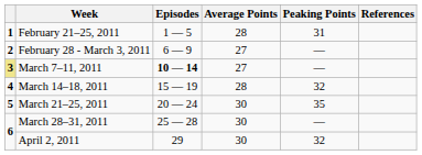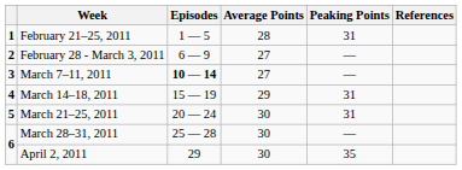March 7–11, 2011 | column 1: khaki background -> no background
March 14–18, 2011 | Average Points: 28 -> 29
March 14–18, 2011 | Peaking Points: 32 -> 31
March 21–25, 2011 | Peaking Points: 35 -> 31
April 2, 2011 | Peaking Points: 32 -> 35
